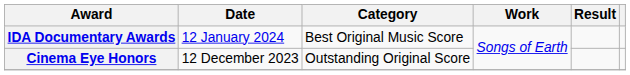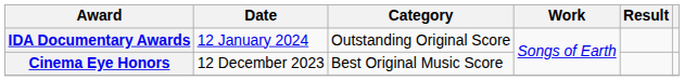IDA Documentary Awards | Category: Best Original Music Score -> Outstanding Original Score
Cinema Eye Honors | Category: Outstanding Original Score -> Best Original Music Score
